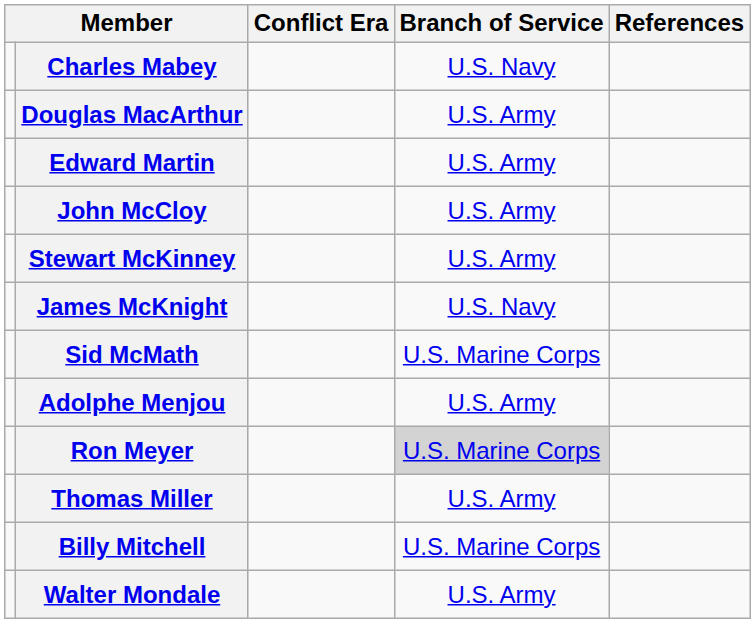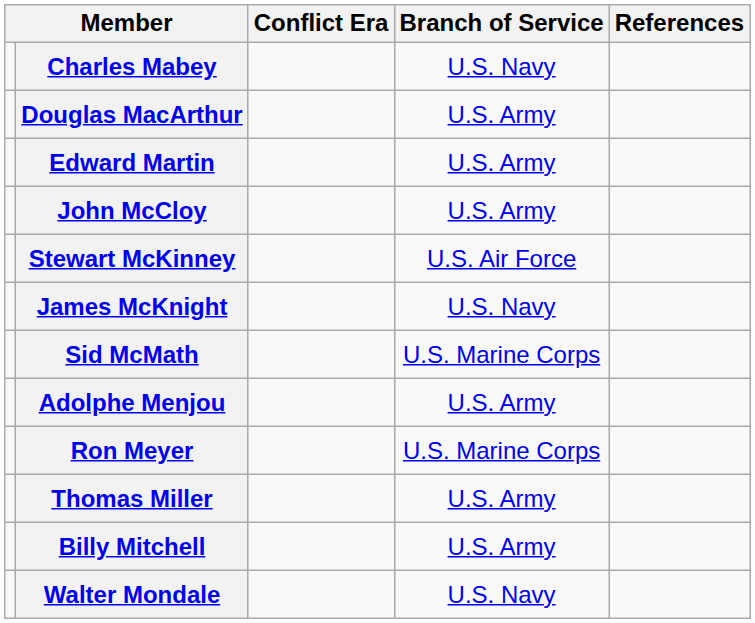Stewart McKinney | Branch of Service: U.S. Army -> U.S. Air Force
Ron Meyer | Branch of Service: lightgrey background -> no background
Billy Mitchell | Branch of Service: U.S. Marine Corps -> U.S. Army
Walter Mondale | Branch of Service: U.S. Army -> U.S. Navy
